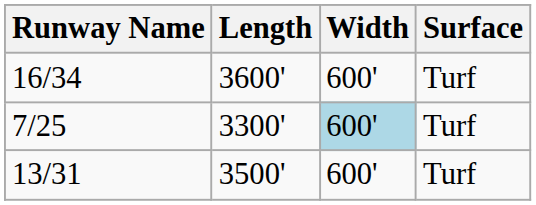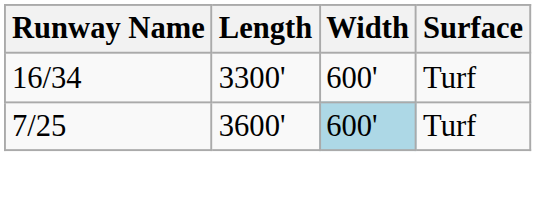16/34 | Length: 3600' -> 3300'
7/25 | Length: 3300' -> 3600'
- row: 13/31 | 3500' | 600' | Turf
